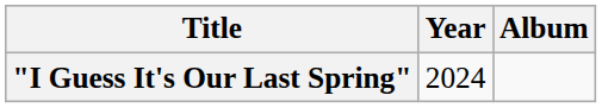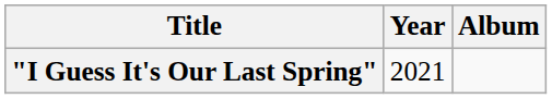"I Guess It's Our Last Spring" | Year: 2024 -> 2021
